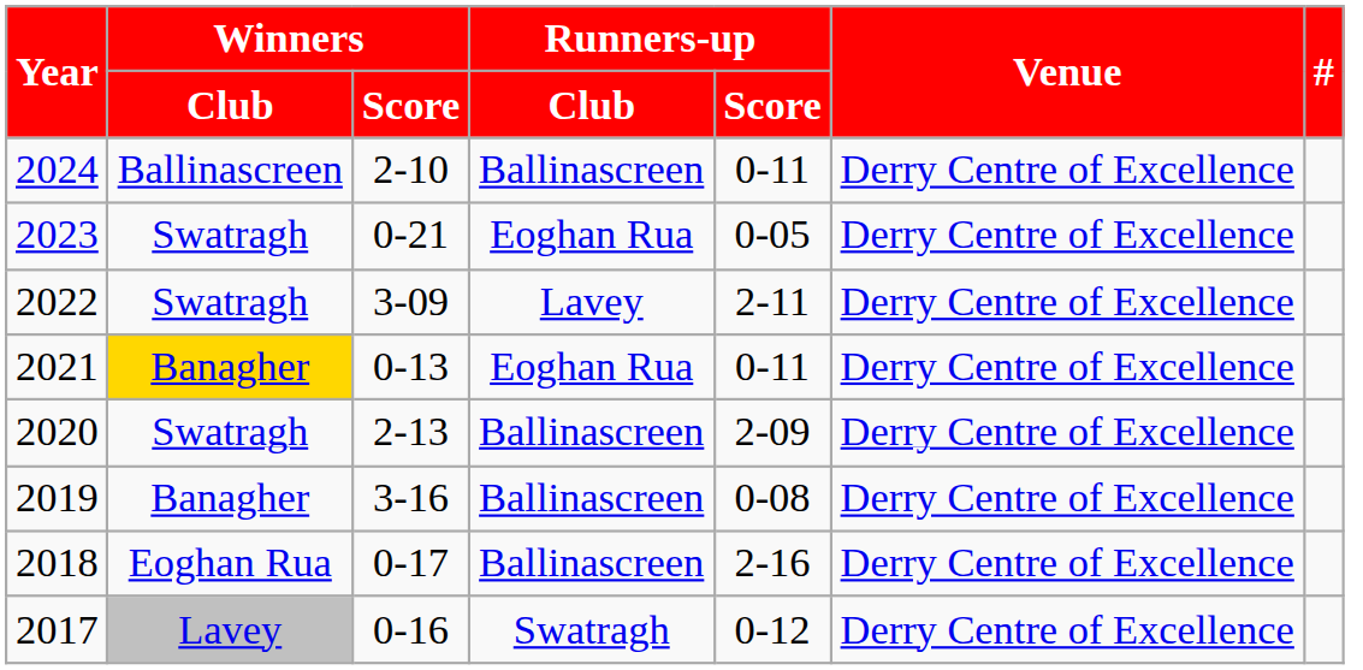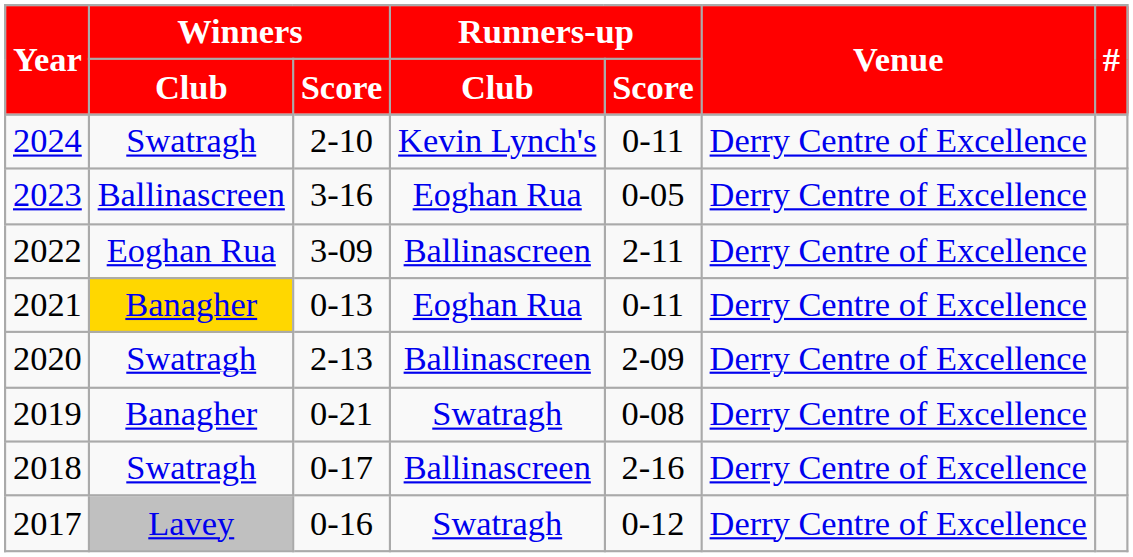2024 | Winners / Club: Ballinascreen -> Swatragh
2024 | Runners-up / Club: Ballinascreen -> Kevin Lynch's
2023 | Winners / Club: Swatragh -> Ballinascreen
2023 | Winners / Score: 0-21 -> 3-16
2022 | Winners / Club: Swatragh -> Eoghan Rua
2022 | Runners-up / Club: Lavey -> Ballinascreen
2019 | Winners / Score: 3-16 -> 0-21
2019 | Runners-up / Club: Ballinascreen -> Swatragh
2018 | Winners / Club: Eoghan Rua -> Swatragh
